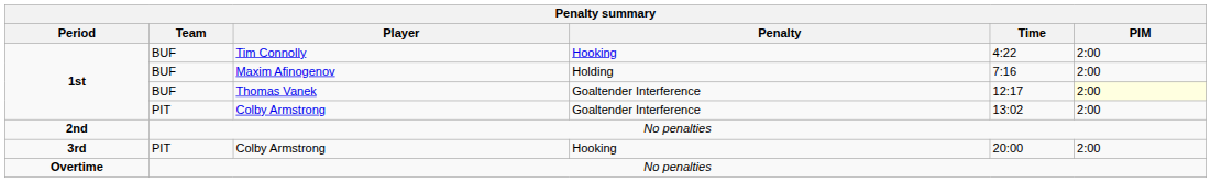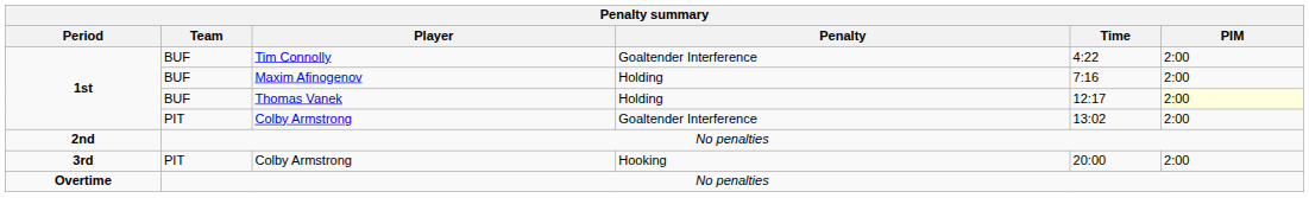Tim Connolly | Penalty: Hooking -> Goaltender Interference
Thomas Vanek | Penalty: Goaltender Interference -> Holding
